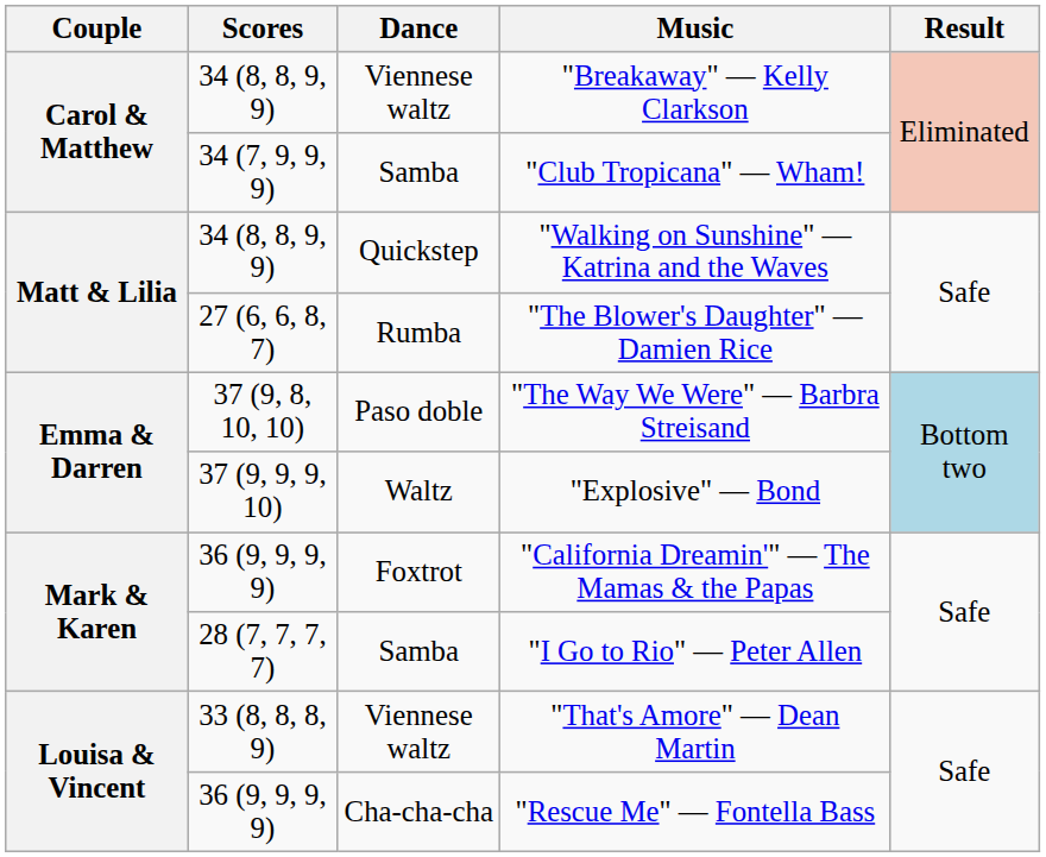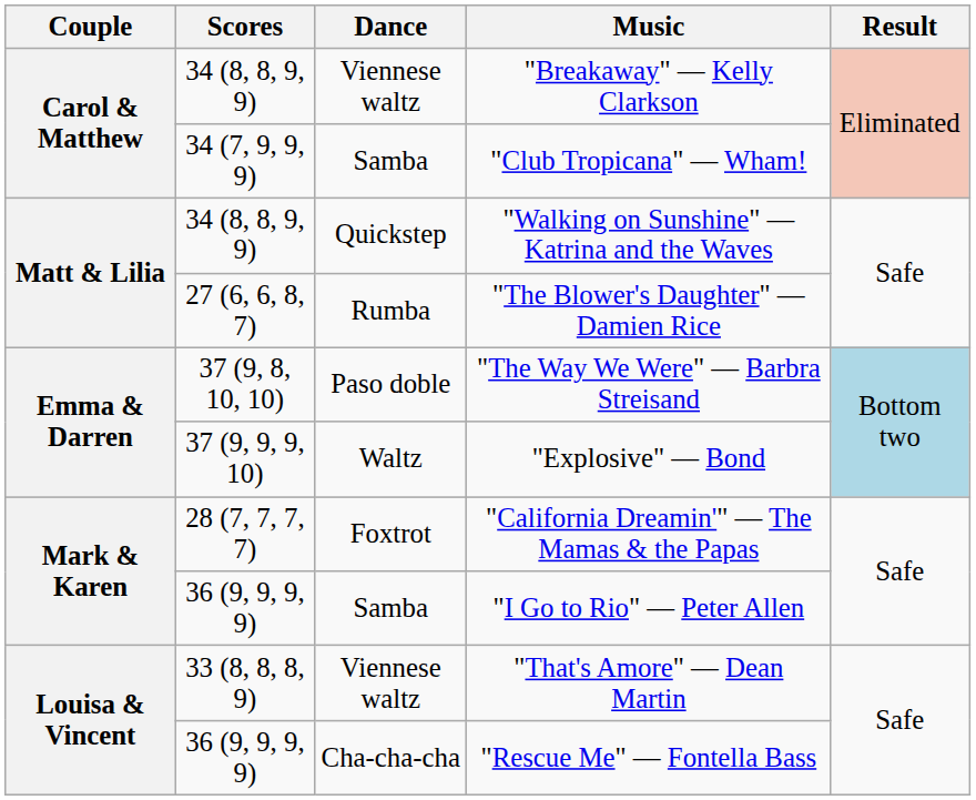"California Dreamin'" — The Mamas & the Papas | Scores: 36 (9, 9, 9, 9) -> 28 (7, 7, 7, 7)
"I Go to Rio" — Peter Allen | Scores: 28 (7, 7, 7, 7) -> 36 (9, 9, 9, 9)
